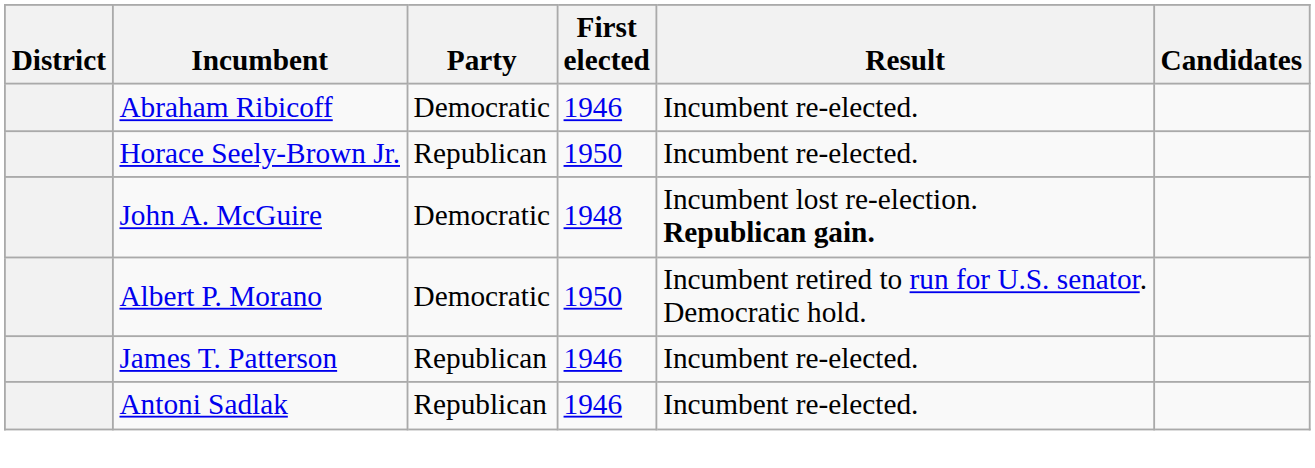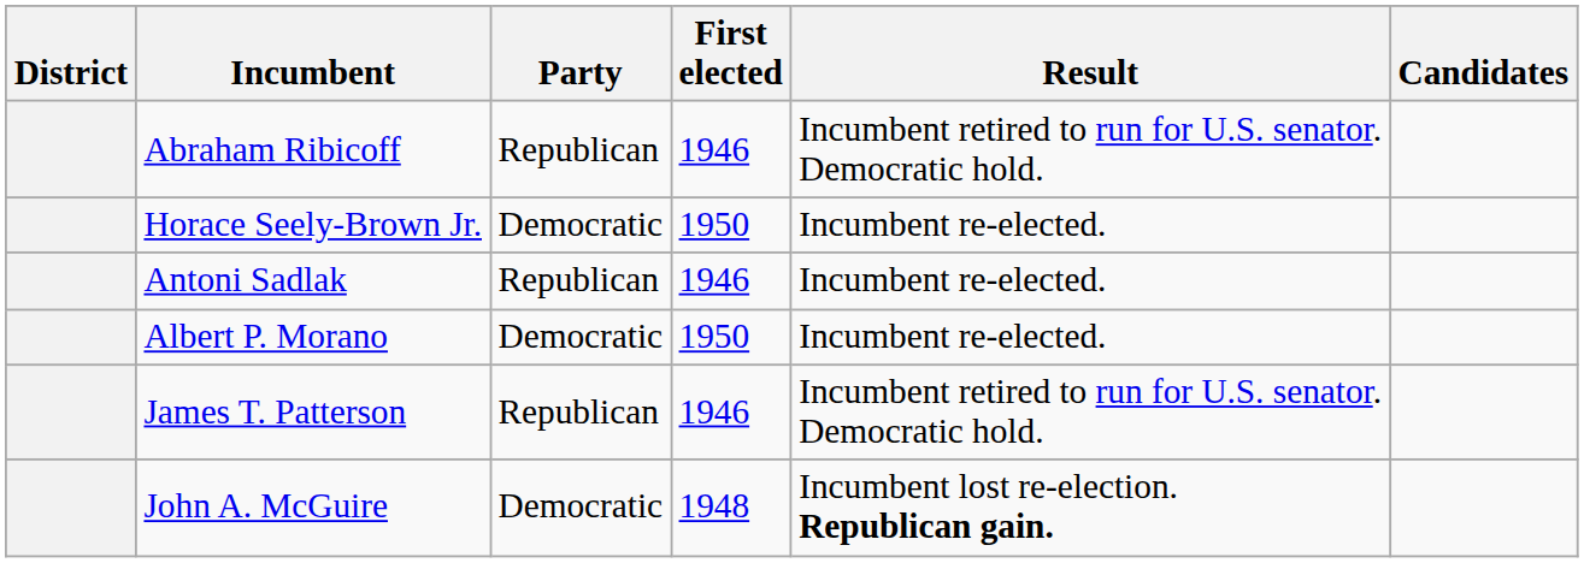Abraham Ribicoff | Party: Democratic -> Republican
Abraham Ribicoff | Result: Incumbent re-elected. -> Incumbent retired to run for U.S. senator. Democratic hold.
Horace Seely-Brown Jr. | Party: Republican -> Democratic
rows swapped: John A. McGuire <-> Antoni Sadlak
Albert P. Morano | Result: Incumbent retired to run for U.S. senator. Democratic hold. -> Incumbent re-elected.
James T. Patterson | Result: Incumbent re-elected. -> Incumbent retired to run for U.S. senator. Democratic hold.
